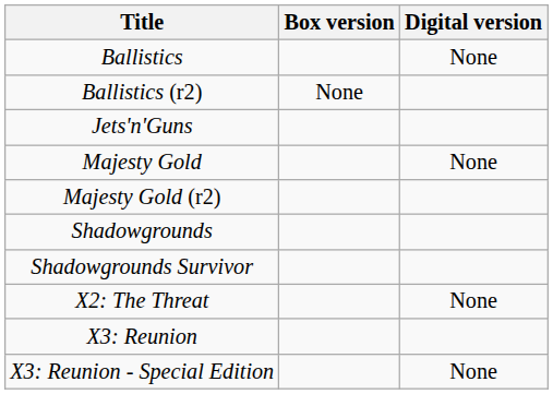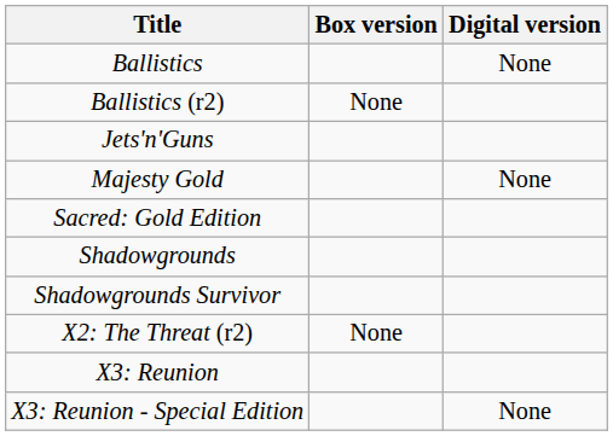- row: Majesty Gold (r2)
+ row: Sacred: Gold Edition
- row: X2: The Threat | None
+ row: X2: The Threat (r2) | None
